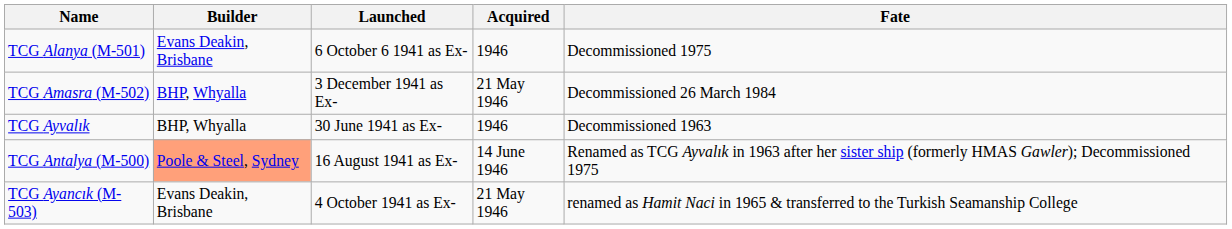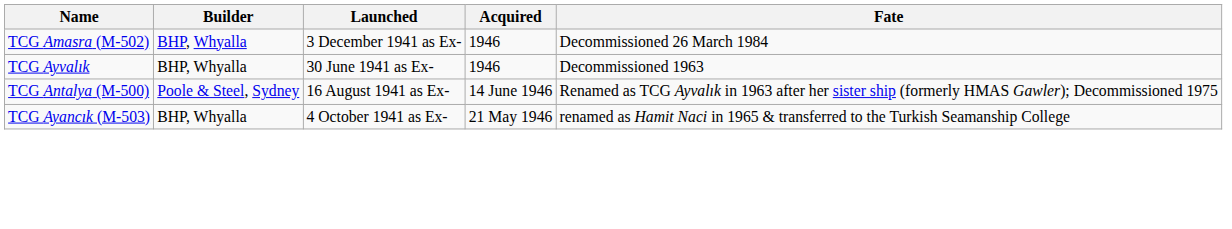- row: TCG Alanya (M-501) | Evans Deakin, Brisbane | 6 October 6 1941 as Ex- | 1946 | Decommissioned 1975
TCG Amasra (M-502) | Acquired: 21 May 1946 -> 1946
TCG Antalya (M-500) | Builder: lightsalmon background -> no background
TCG Ayancık (M-503) | Builder: Evans Deakin, Brisbane -> BHP, Whyalla
